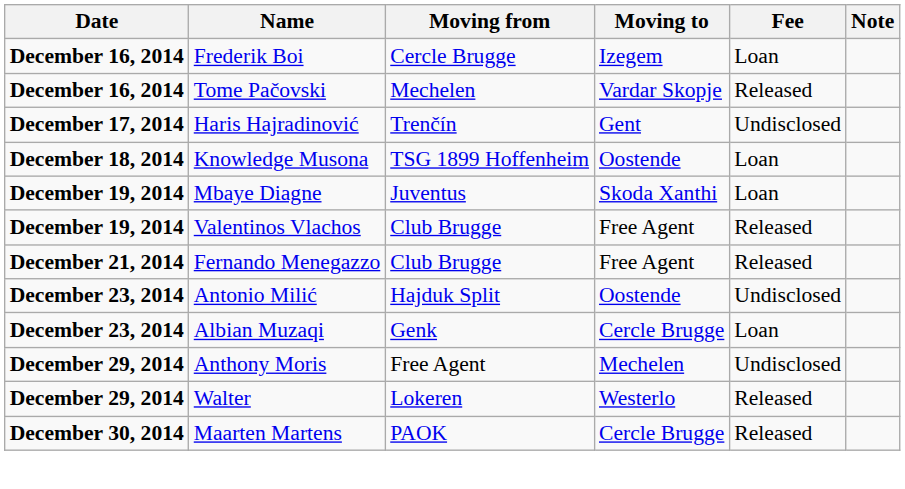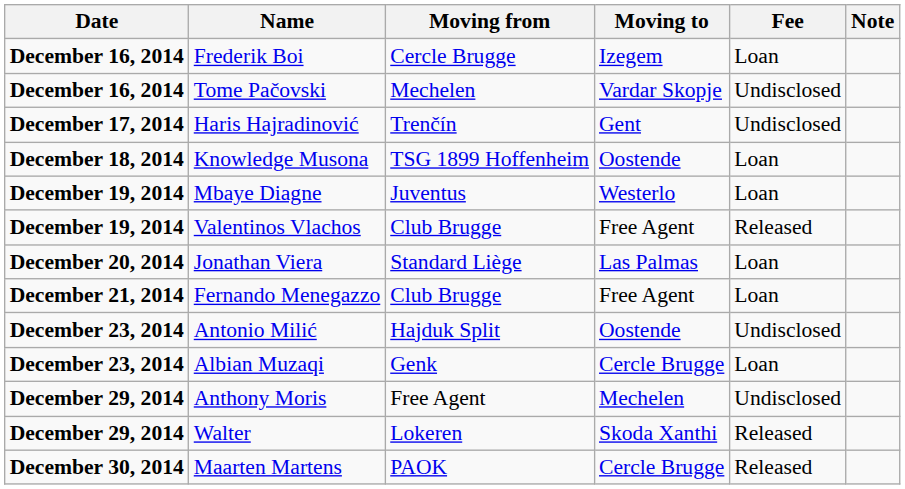Tome Pačovski | Fee: Released -> Undisclosed
Mbaye Diagne | Moving to: Skoda Xanthi -> Westerlo
+ row: December 20, 2014 | Jonathan Viera | Standard Liège | Las Palmas | Loan
Fernando Menegazzo | Fee: Released -> Loan
Walter | Moving to: Westerlo -> Skoda Xanthi
